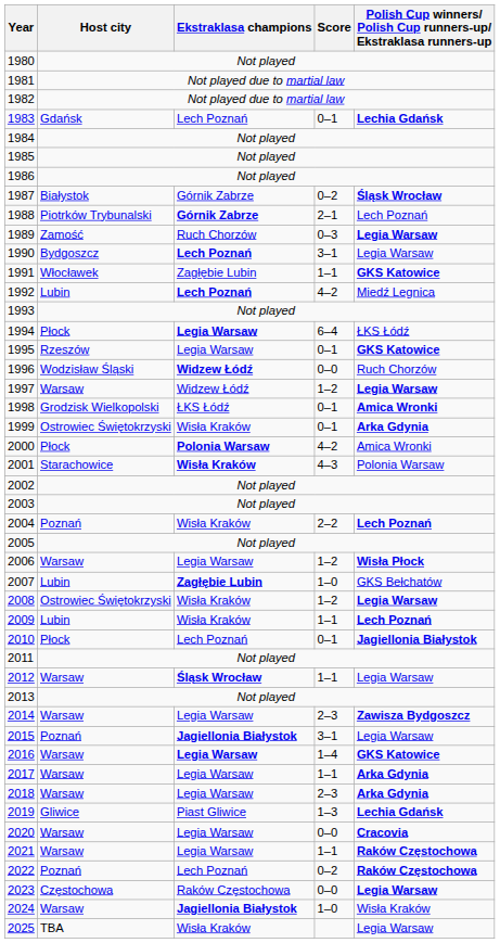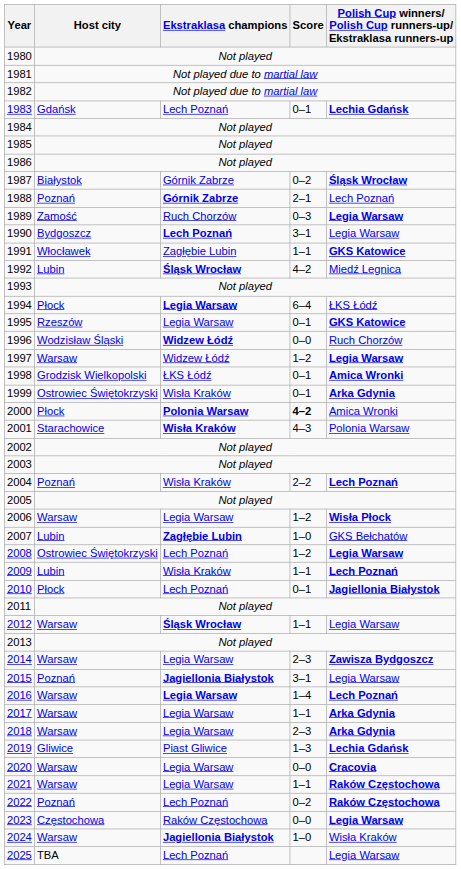1988 | Host city: Piotrków Trybunalski -> Poznań
1992 | Ekstraklasa champions: Lech Poznań -> Śląsk Wrocław
2000 | Score: normal -> bold
2008 | Ekstraklasa champions: Wisła Kraków -> Lech Poznań
2016 | column 5: GKS Katowice -> Lech Poznań
2025 | Ekstraklasa champions: Wisła Kraków -> Lech Poznań
